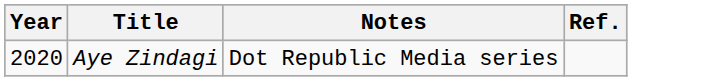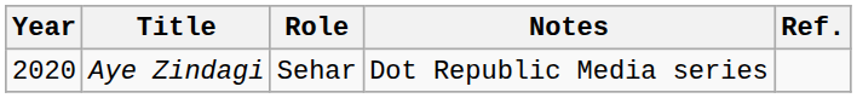+ column: Role | Sehar
